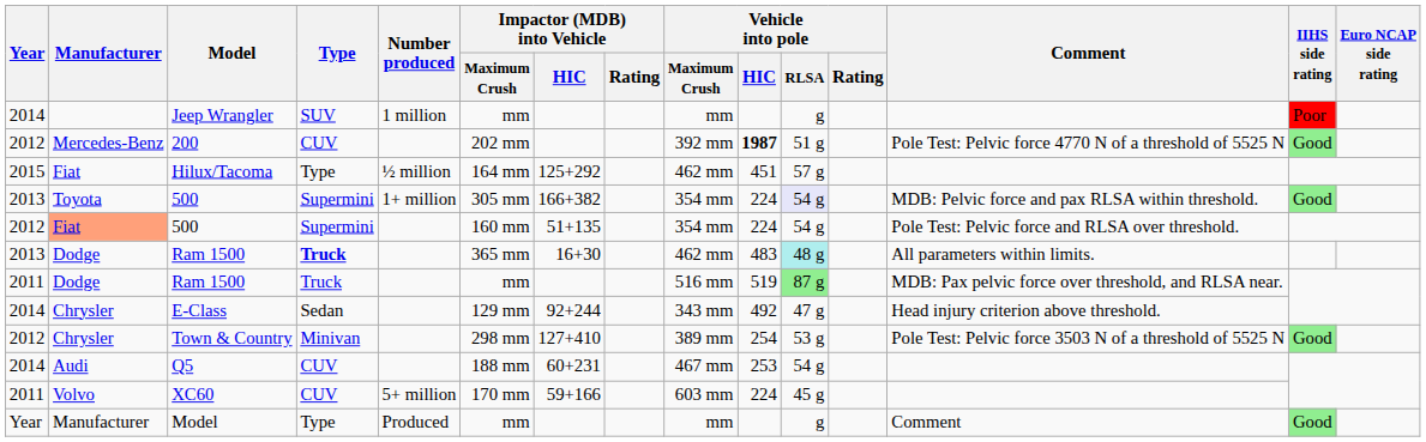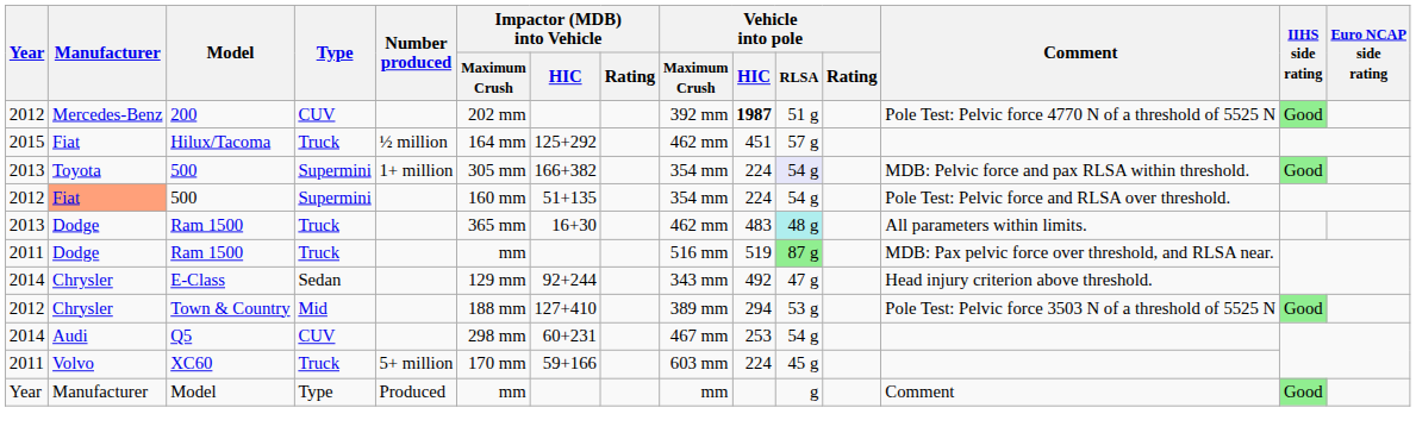- row: 2014 | Jeep Wrangler | SUV | 1 million | mm | mm | g | Poor
Hilux/Tacoma | Type: Type -> Truck
2013 / Ram 1500 | Type: bold -> normal
Town & Country | Type: Minivan -> Mid
Town & Country | Impactor (MDB) into Vehicle / Maximum Crush: 298 mm -> 188 mm
Town & Country | Vehicle into pole / HIC: 254 -> 294
Q5 | Impactor (MDB) into Vehicle / Maximum Crush: 188 mm -> 298 mm
XC60 | Type: CUV -> Truck
